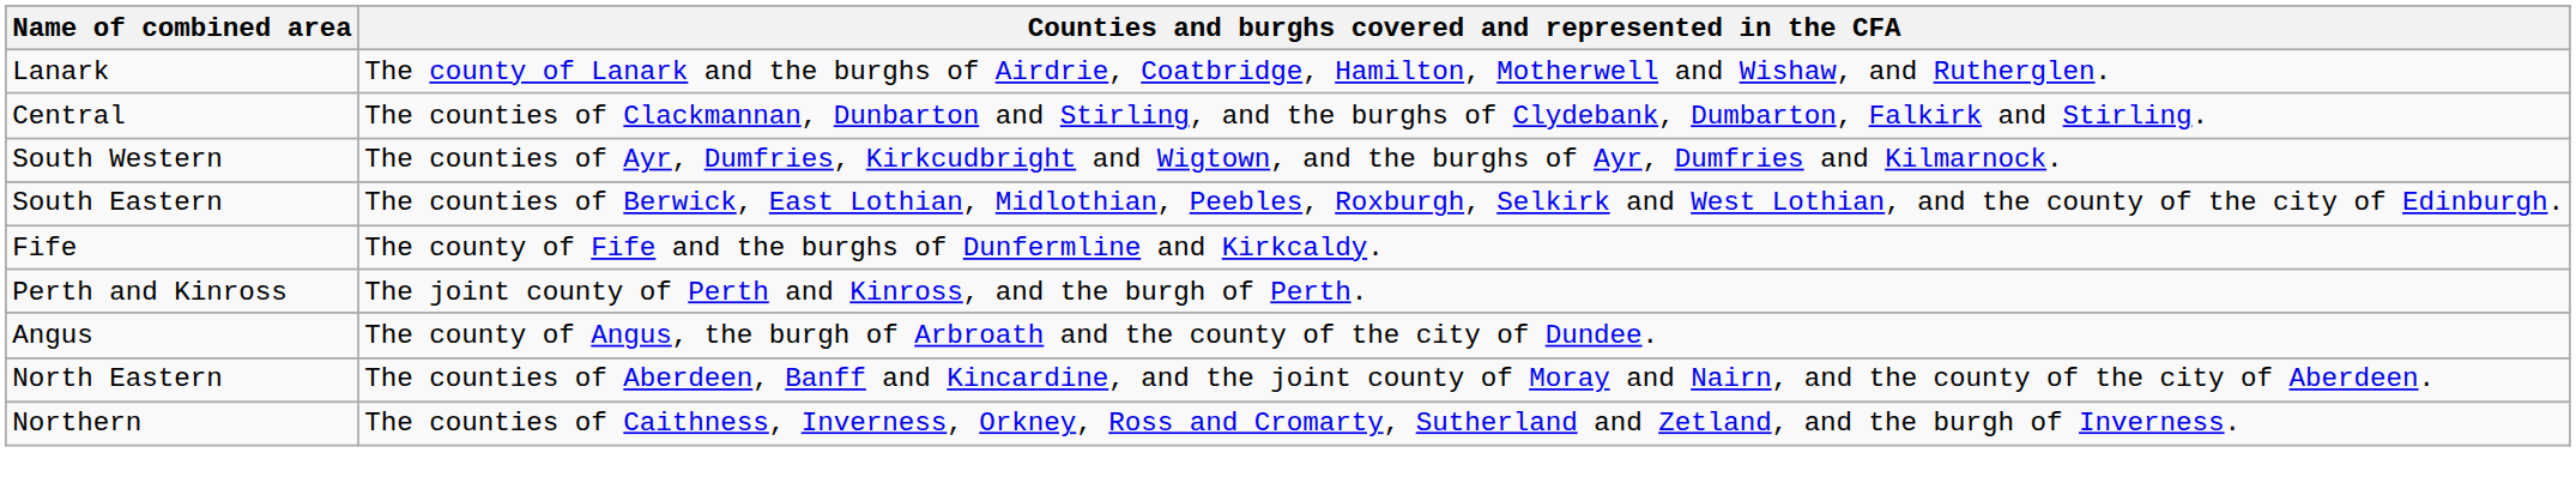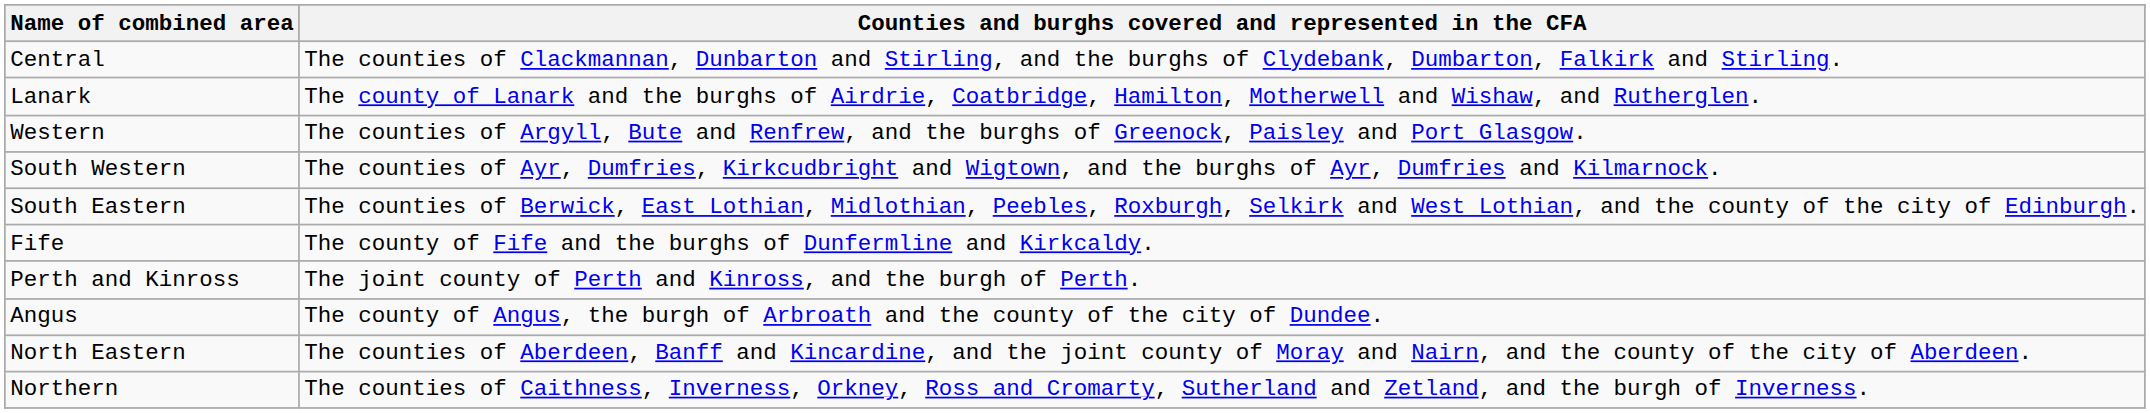rows swapped: Lanark <-> Central
+ row: Western | The counties of Argyll, Bute and Renfrew, and the burghs of Greenock, Paisley and Port Glasgow.
